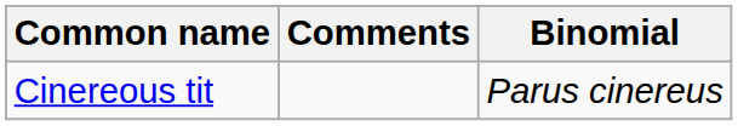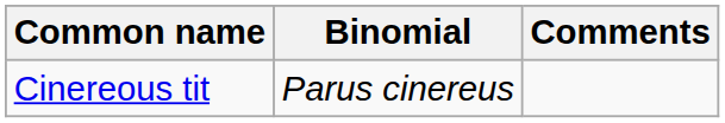columns swapped: Binomial <-> Comments
